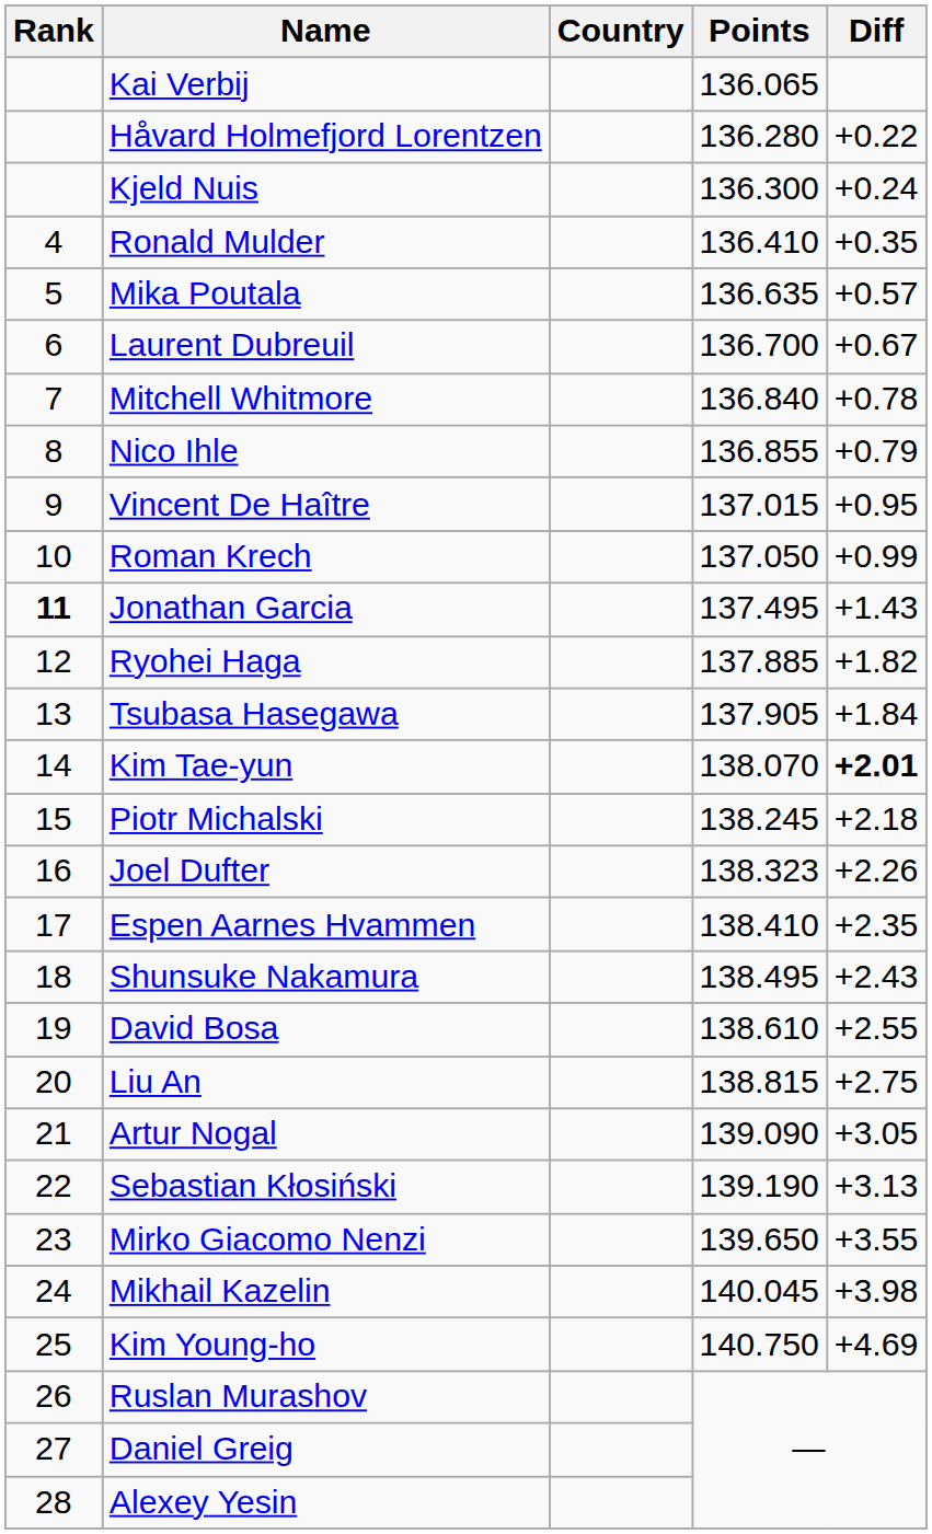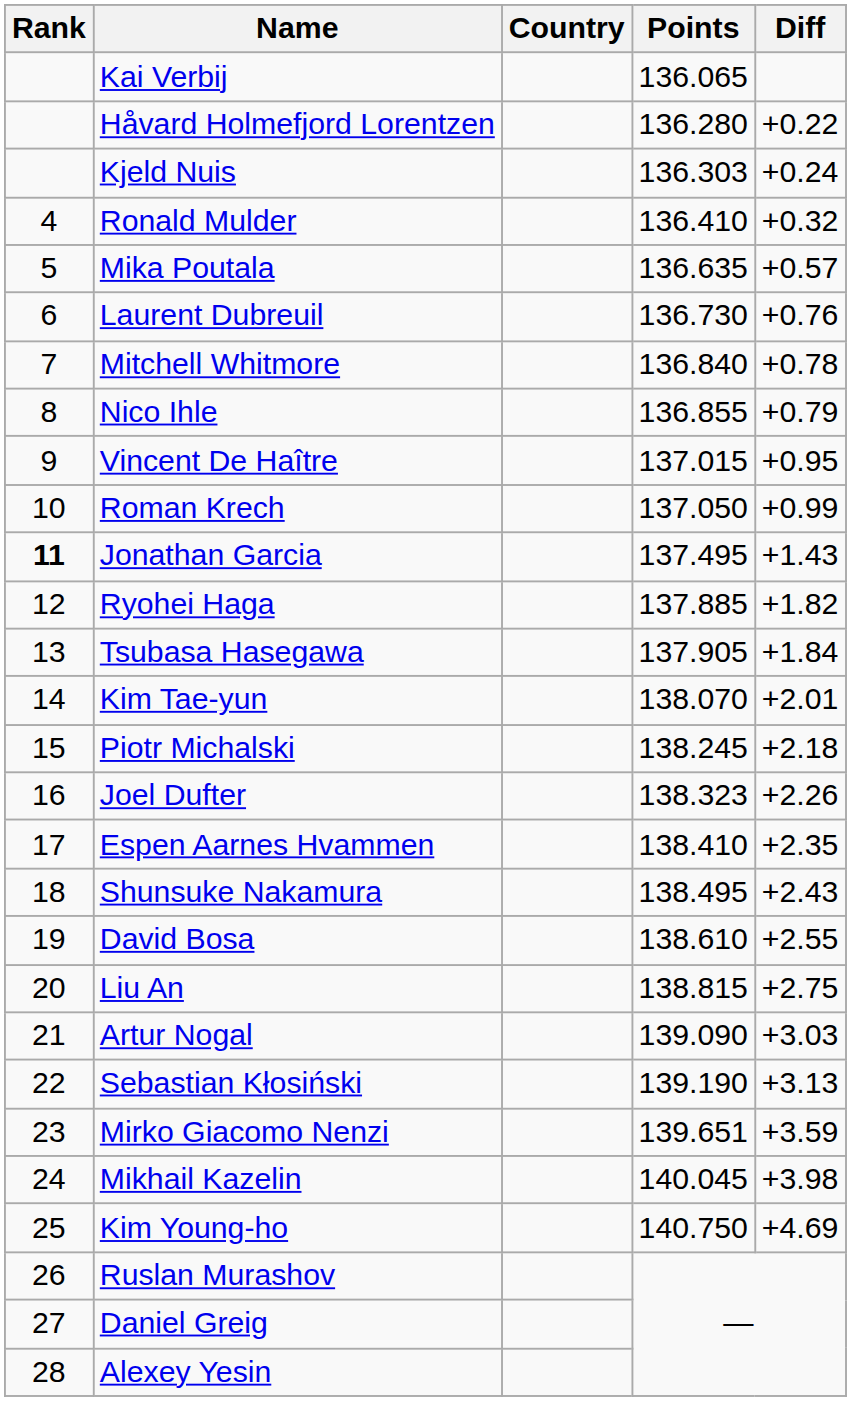Kjeld Nuis | Points: 136.300 -> 136.303
Ronald Mulder | Diff: +0.35 -> +0.32
Laurent Dubreuil | Points: 136.700 -> 136.730
Laurent Dubreuil | Diff: +0.67 -> +0.76
Kim Tae-yun | Diff: bold -> normal
Artur Nogal | Diff: +3.05 -> +3.03
Mirko Giacomo Nenzi | Points: 139.650 -> 139.651
Mirko Giacomo Nenzi | Diff: +3.55 -> +3.59
